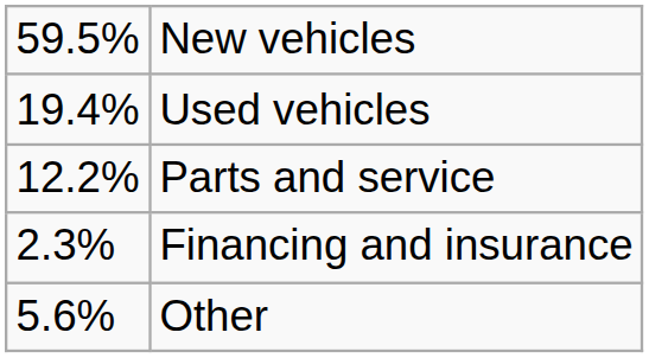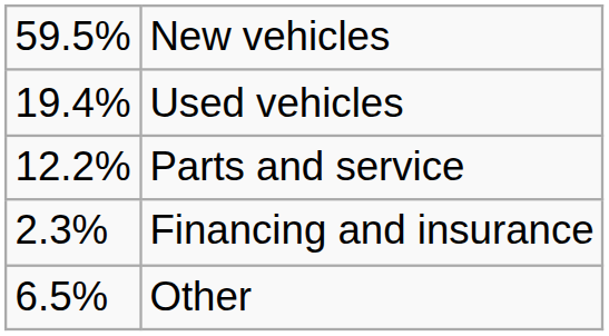Other | column 1: 5.6% -> 6.5%
